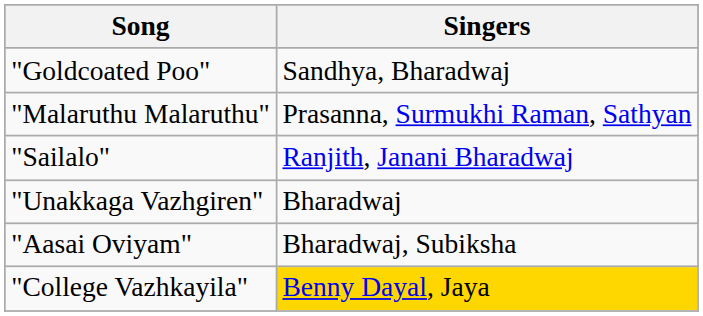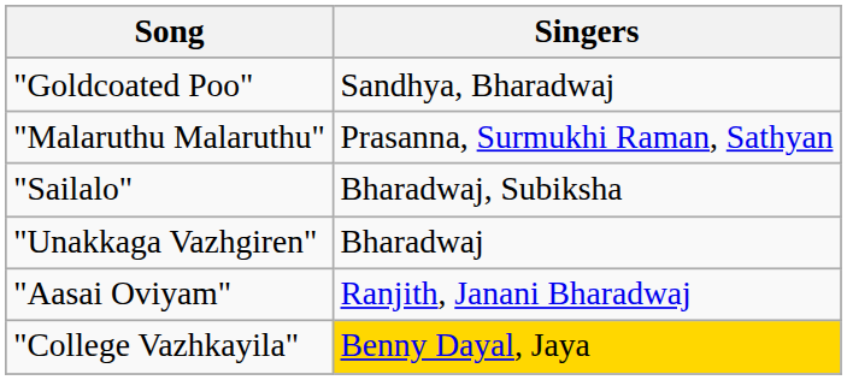"Sailalo" | Singers: Ranjith, Janani Bharadwaj -> Bharadwaj, Subiksha
"Aasai Oviyam" | Singers: Bharadwaj, Subiksha -> Ranjith, Janani Bharadwaj
